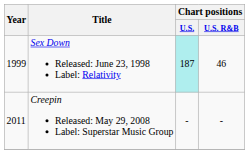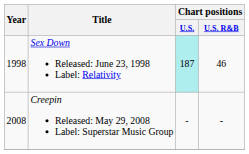Sex Down Released: June 23, 1998 Label: Relativity | Year: 1999 -> 1998
Creepin Released: May 29, 2008 Label: Superstar Music Group | Year: 2011 -> 2008
